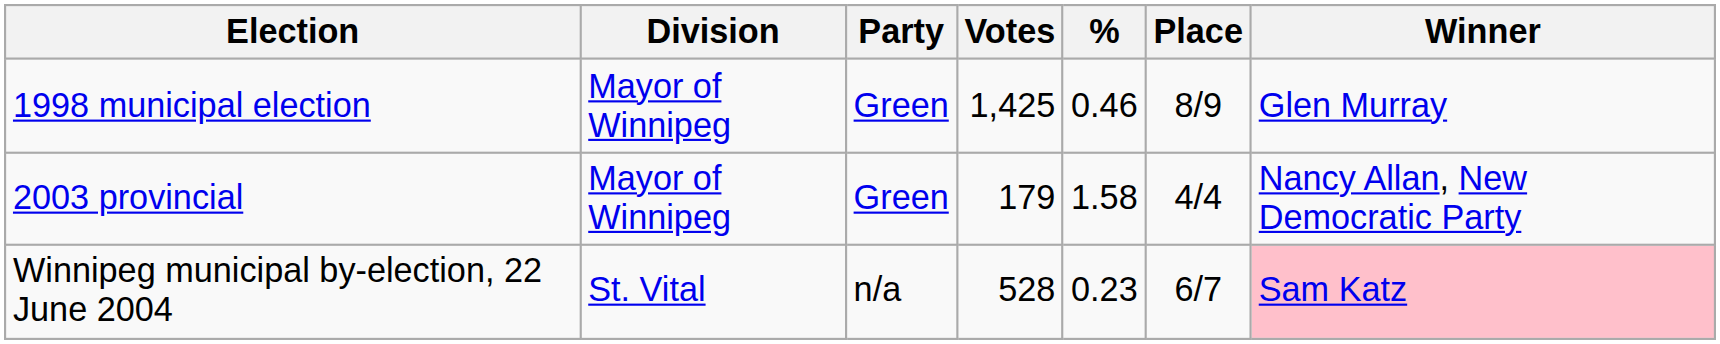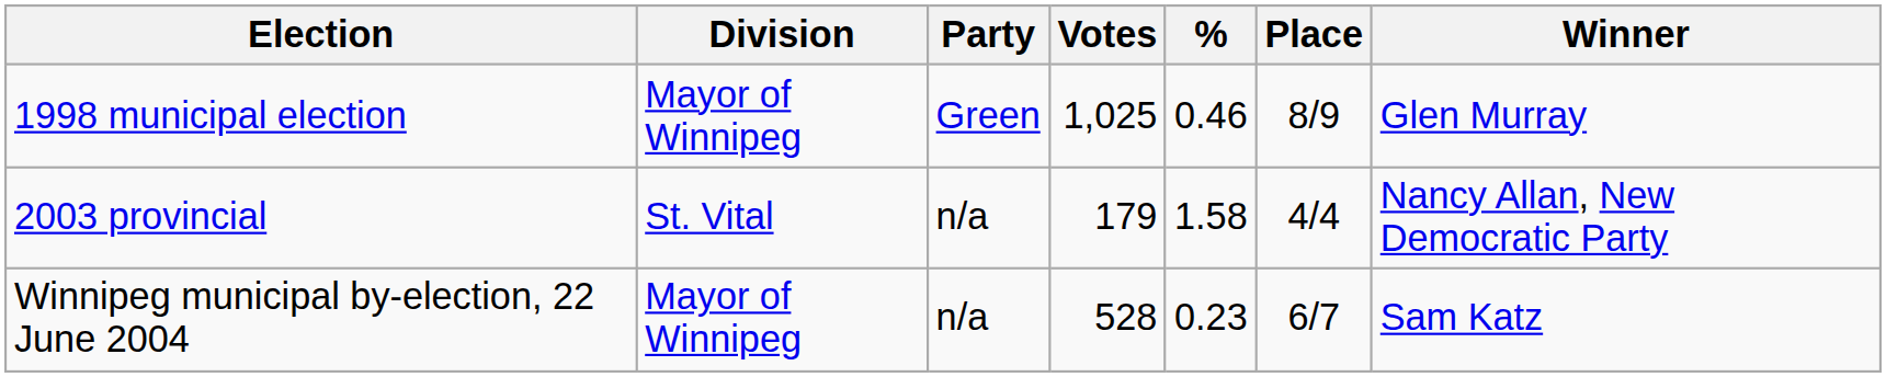1998 municipal election | Votes: 1,425 -> 1,025
2003 provincial | Division: Mayor of Winnipeg -> St. Vital
2003 provincial | Party: Green -> n/a
Winnipeg municipal by-election, 22 June 2004 | Division: St. Vital -> Mayor of Winnipeg
Winnipeg municipal by-election, 22 June 2004 | Winner: pink background -> no background
